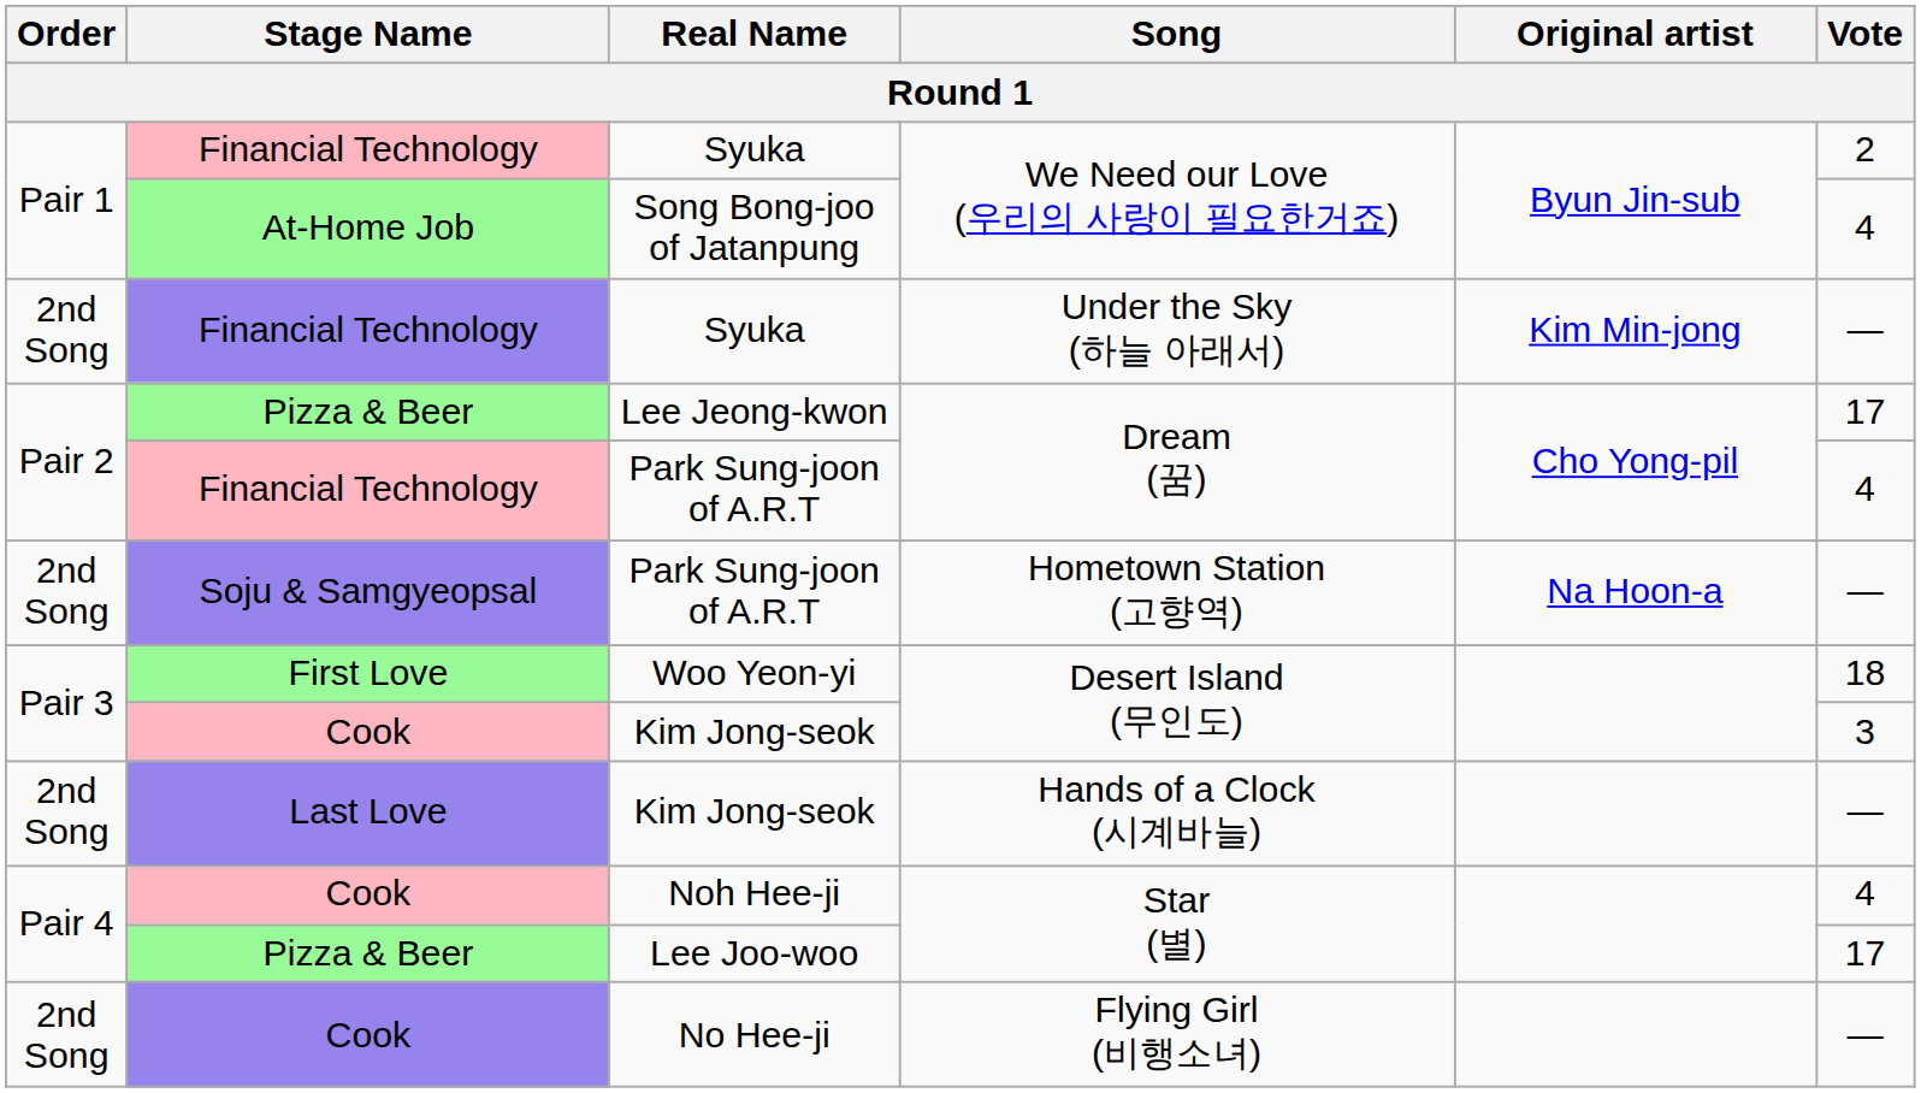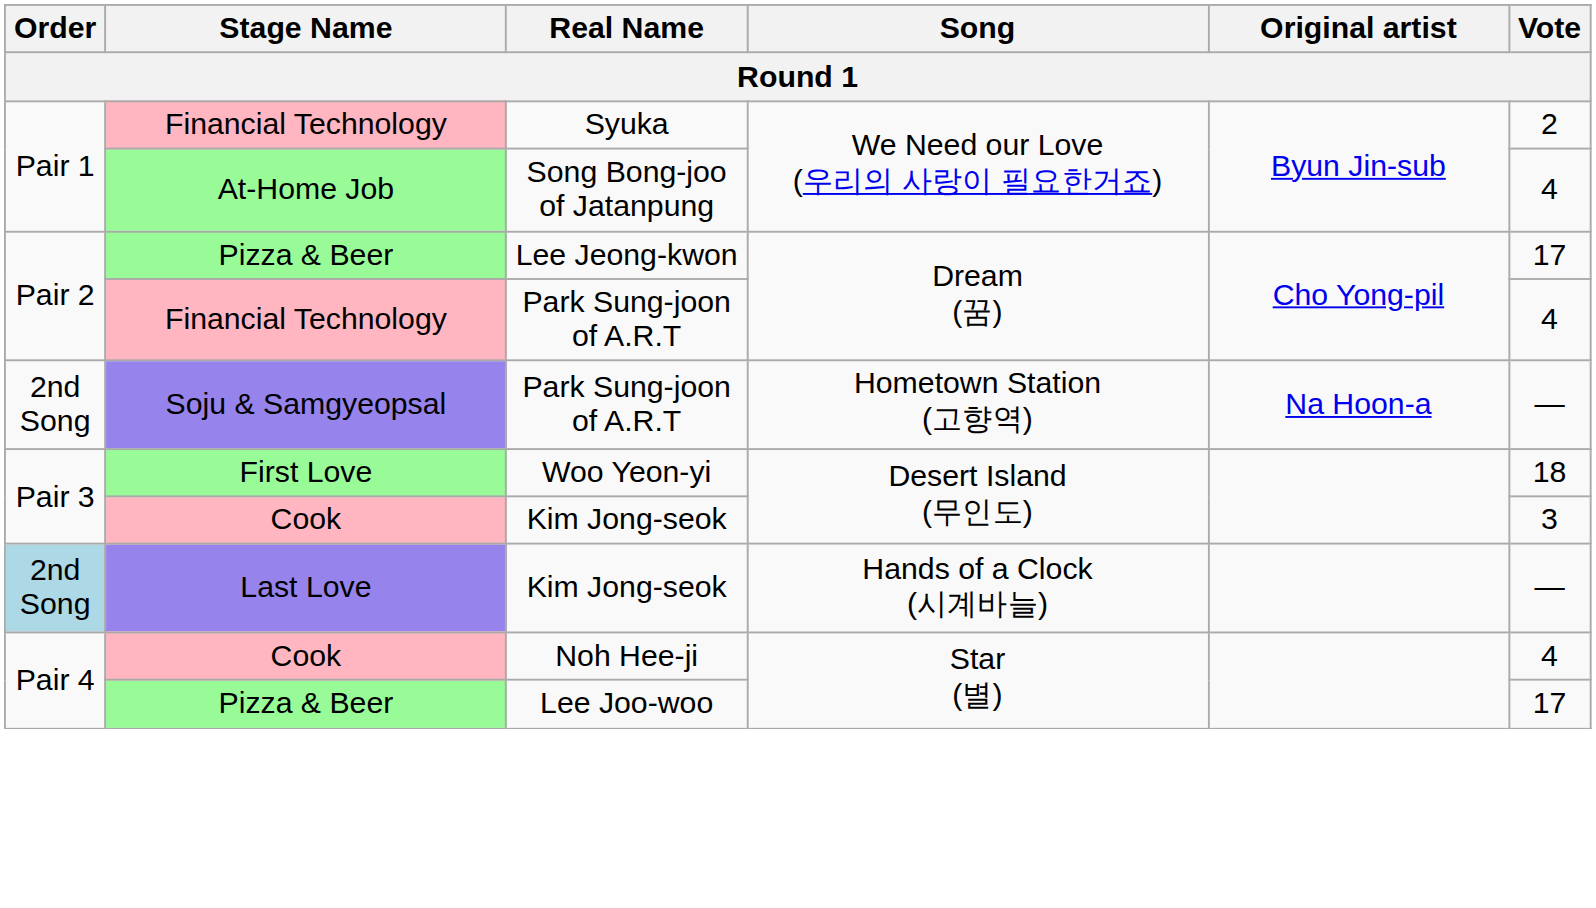- row: 2nd Song | Financial Technology | Syuka | Under the Sky (하늘 아래서) | Kim Min-jong | —
Kim Jong-seok / Hands of a Clock (시계바늘) | Order: no background -> lightblue background
- row: 2nd Song | Cook | No Hee-ji | Flying Girl (비행소녀) | —
